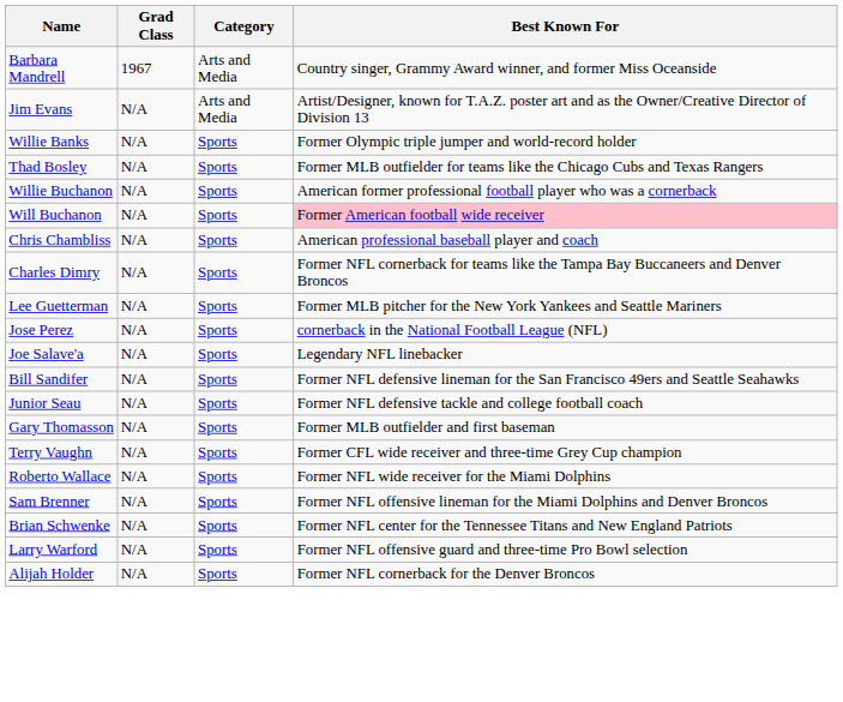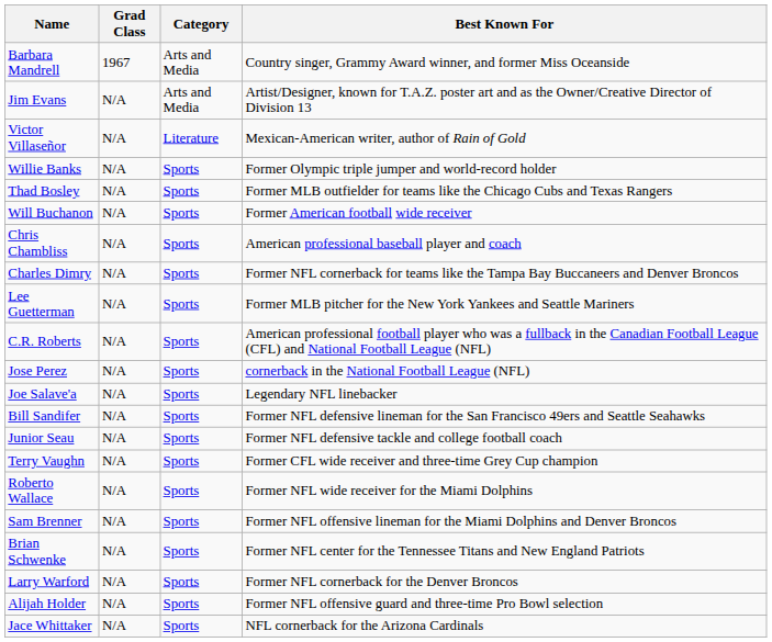+ row: Victor Villaseñor | N/A | Literature | Mexican-American writer, author of Rain of Gold
- row: Willie Buchanon | N/A | Sports | American former professional football player who was a cornerback
Will Buchanon | Best Known For: pink background -> no background
+ row: C.R. Roberts | N/A | Sports | American professional football player who was a fullback in the Canadian Football League (CFL) and National Football League (NFL)
- row: Gary Thomasson | N/A | Sports | Former MLB outfielder and first baseman
Larry Warford | Best Known For: Former NFL offensive guard and three-time Pro Bowl selection -> Former NFL cornerback for the Denver Broncos
Alijah Holder | Best Known For: Former NFL cornerback for the Denver Broncos -> Former NFL offensive guard and three-time Pro Bowl selection
+ row: Jace Whittaker | N/A | Sports | NFL cornerback for the Arizona Cardinals
